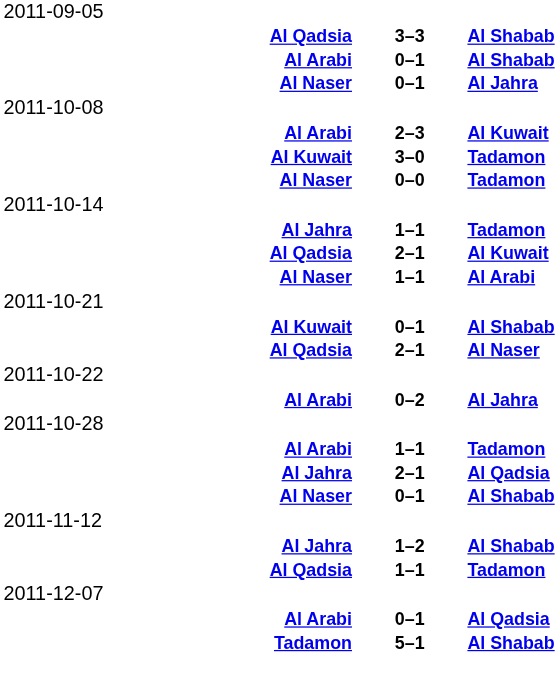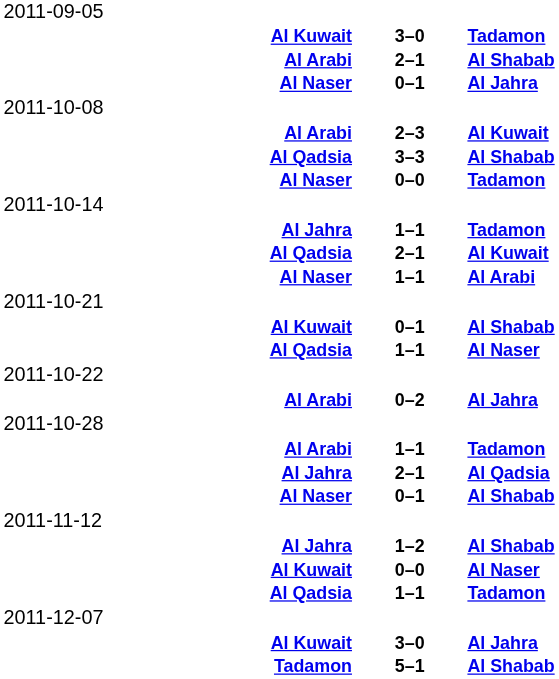rows swapped: Al Kuwait / Tadamon <-> Al Qadsia / Al Shabab
Al Arabi / Al Shabab | column 2: 0–1 -> 2–1
Al Qadsia / Al Naser | column 2: 2–1 -> 1–1
+ row: Al Kuwait | 0–0 | Al Naser
- row: Al Arabi | 0–1 | Al Qadsia
+ row: Al Kuwait | 3–0 | Al Jahra
